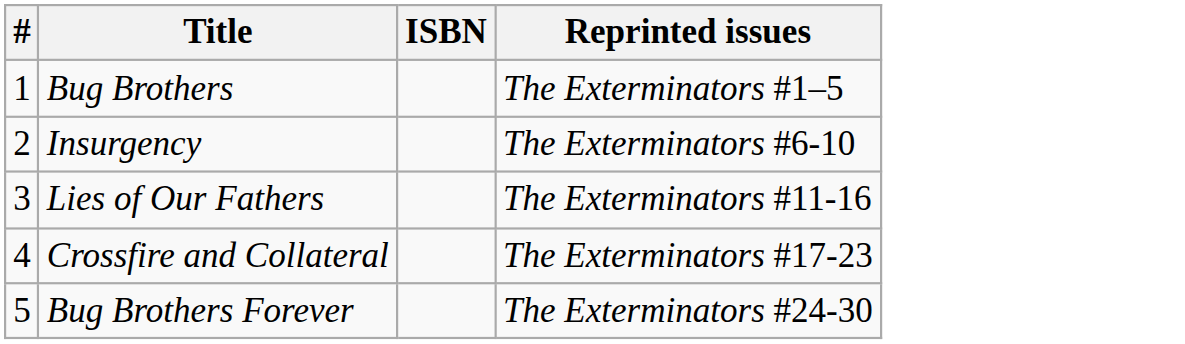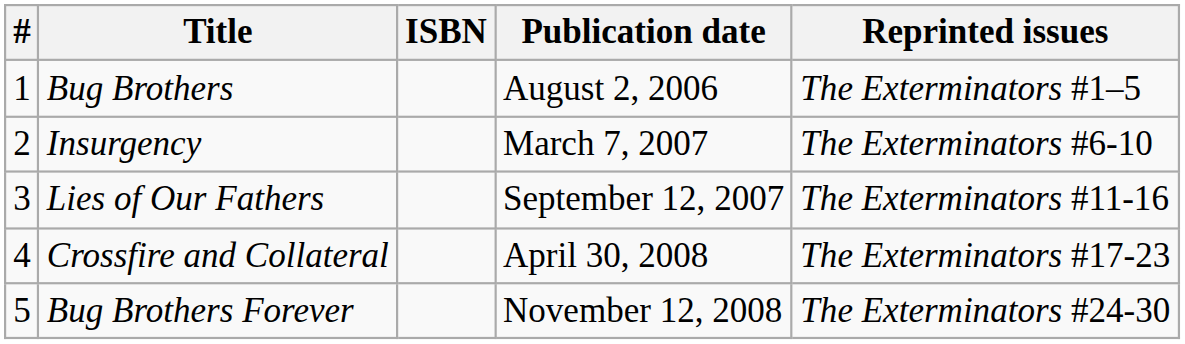+ column: Publication date | August 2, 2006 | March 7, 2007 | September 12, 2007 | April 30, 2008 | November 12, 2008
